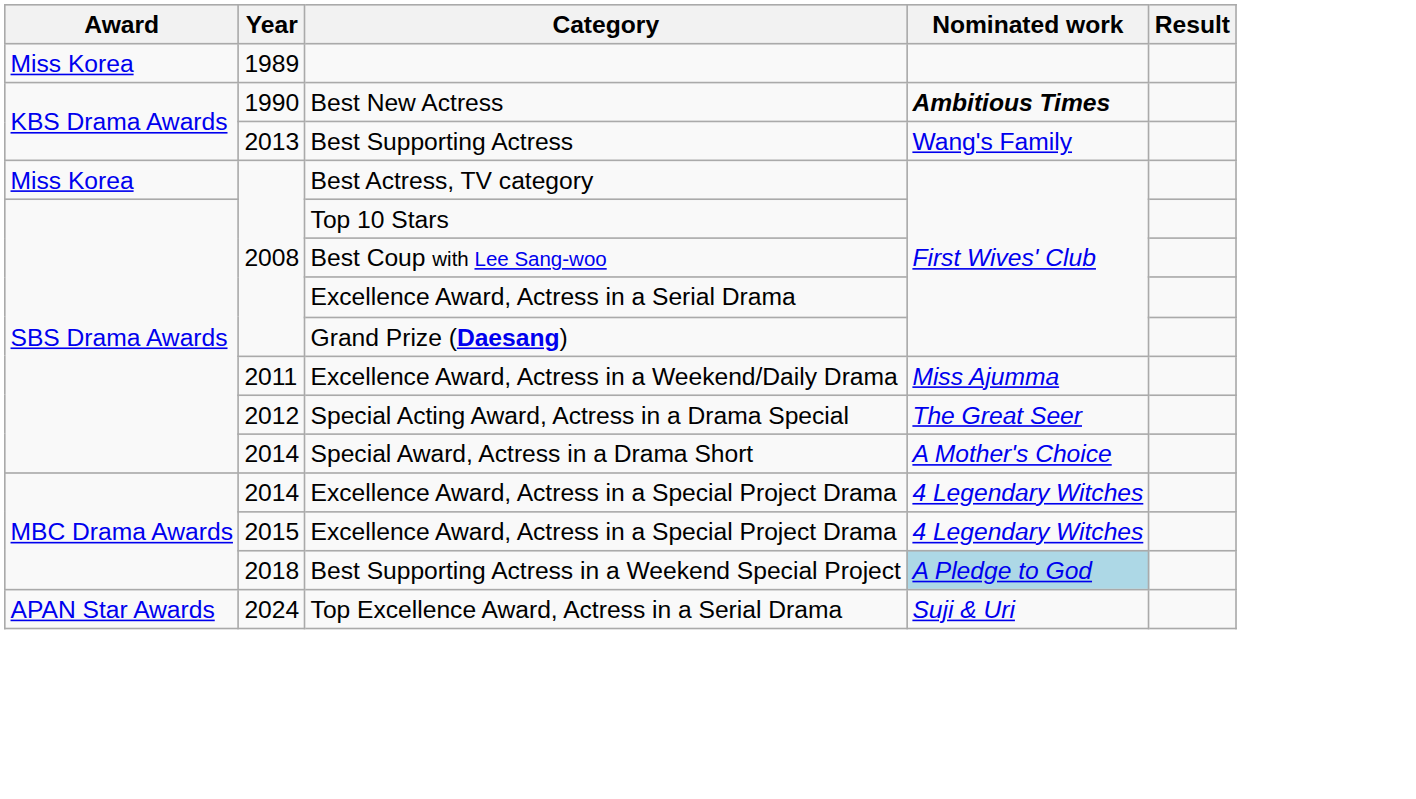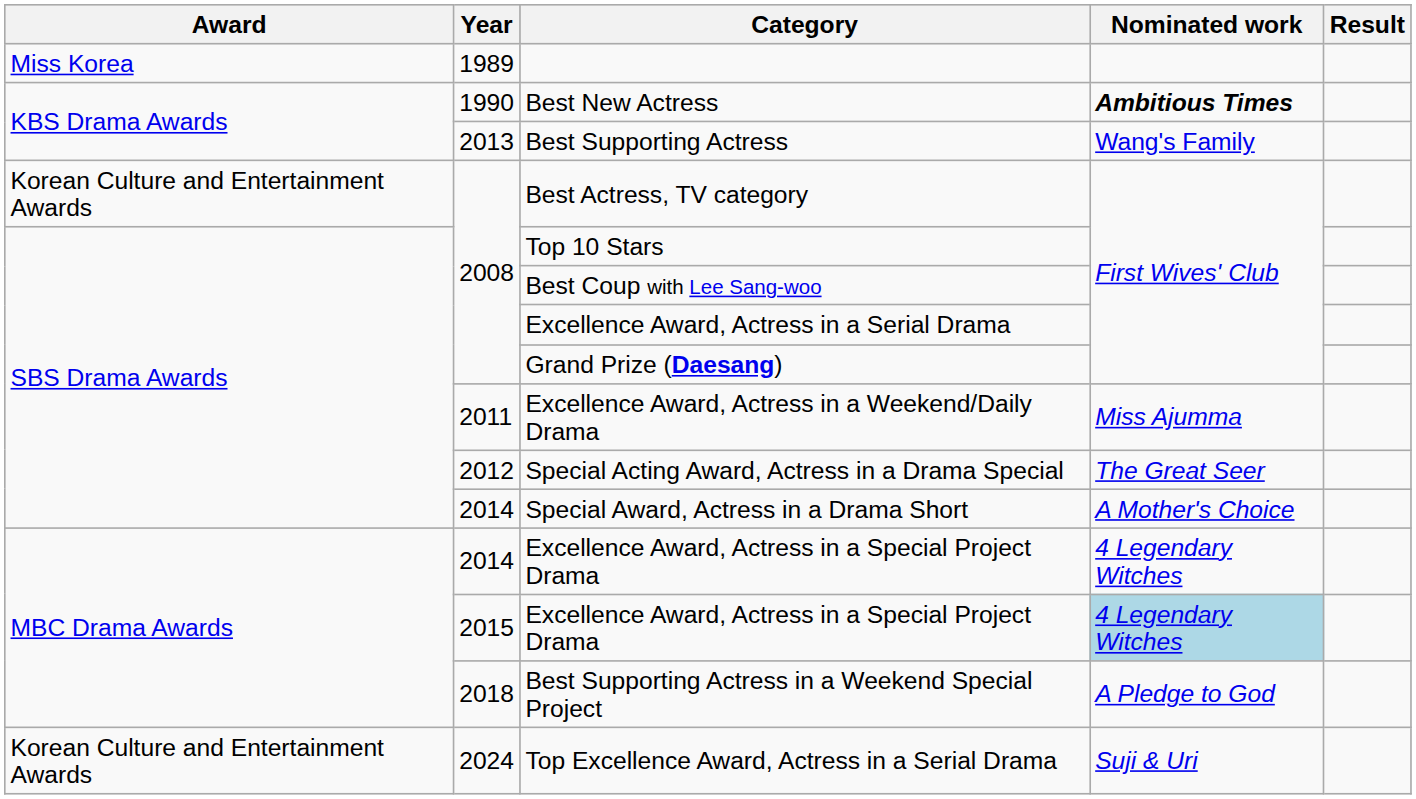Best Actress, TV category | Award: Miss Korea -> Korean Culture and Entertainment Awards
2015 / Excellence Award, Actress in a Special Project Drama | Nominated work: no background -> lightblue background
Best Supporting Actress in a Weekend Special Project | Nominated work: lightblue background -> no background
Top Excellence Award, Actress in a Serial Drama | Award: APAN Star Awards -> Korean Culture and Entertainment Awards
